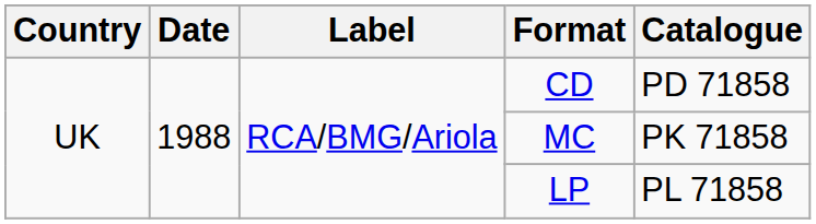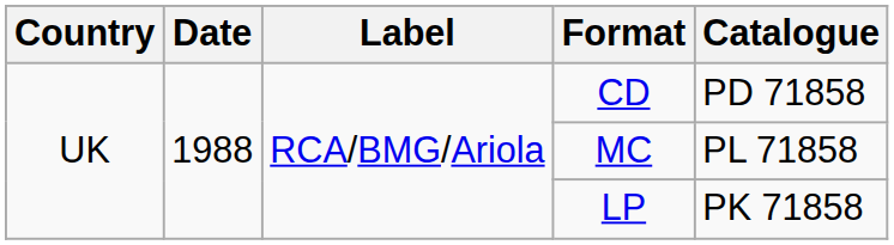MC | Catalogue: PK 71858 -> PL 71858
LP | Catalogue: PL 71858 -> PK 71858
